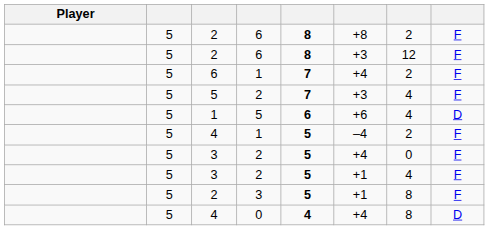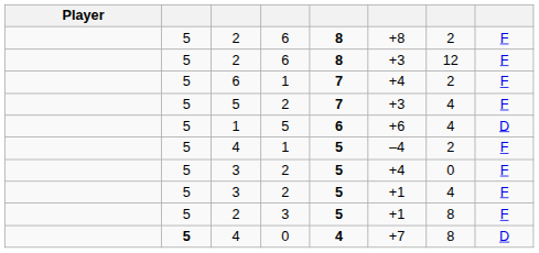4 / 0 | column 2: normal -> bold
4 / 0 | column 6: +4 -> +7
